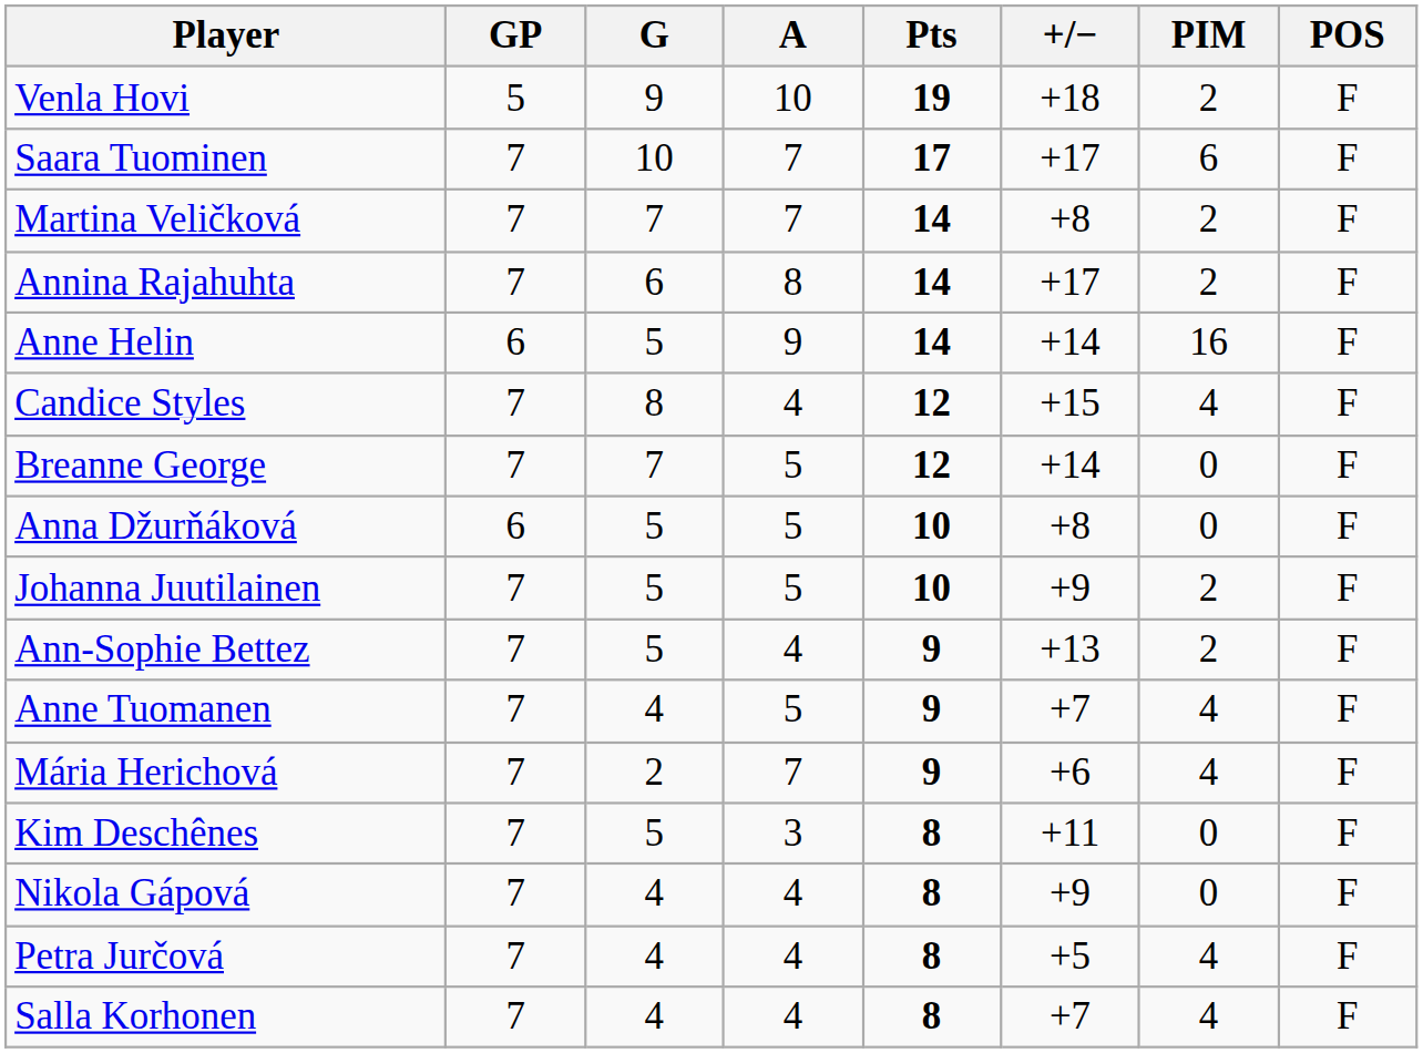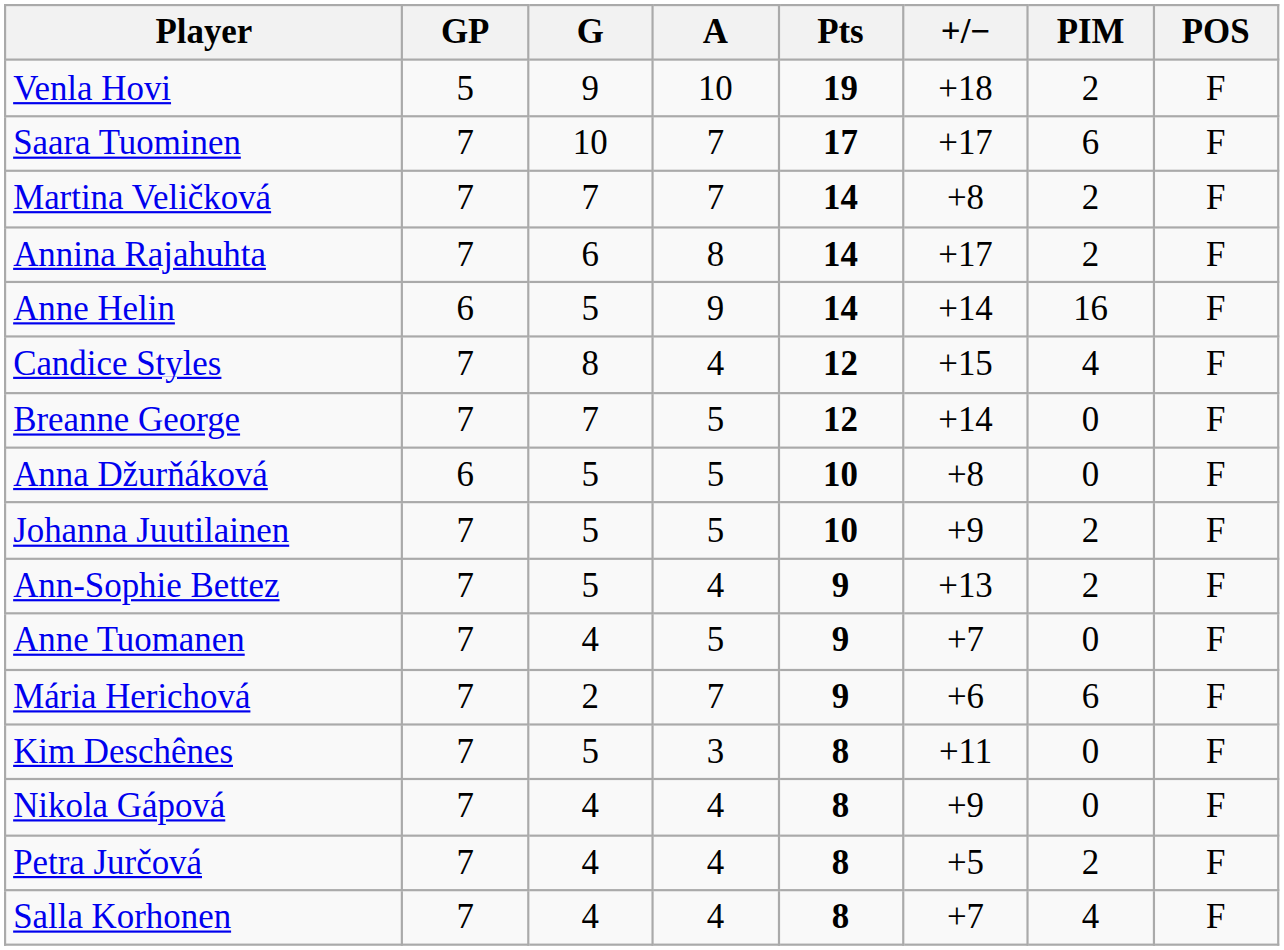Anne Tuomanen | PIM: 4 -> 0
Mária Herichová | PIM: 4 -> 6
Petra Jurčová | PIM: 4 -> 2
